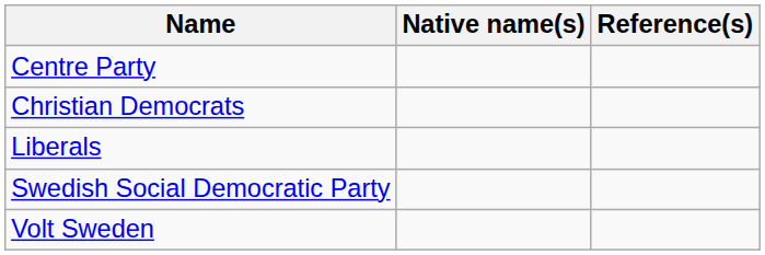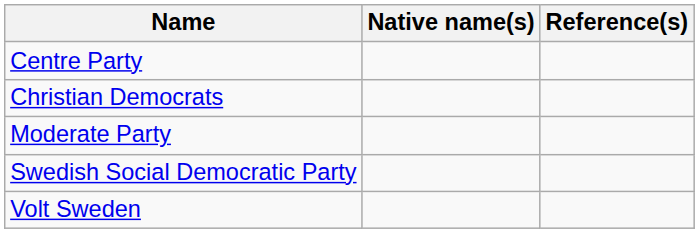- row: Liberals
+ row: Moderate Party
